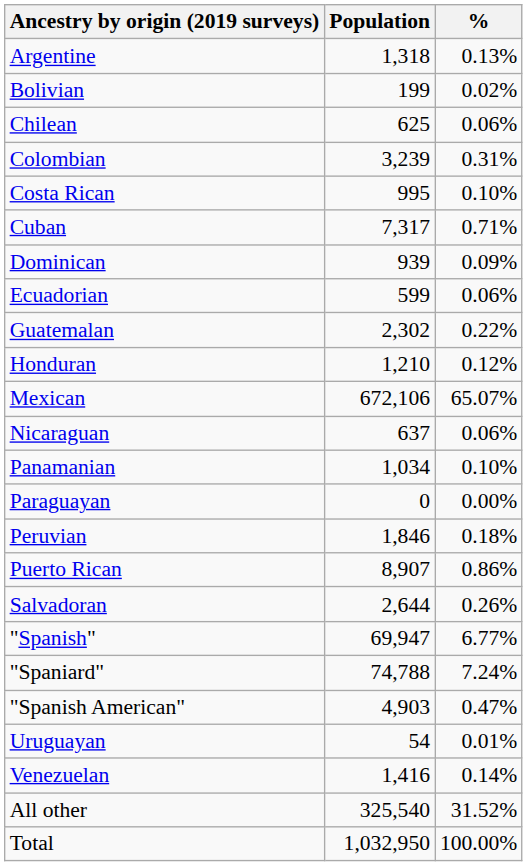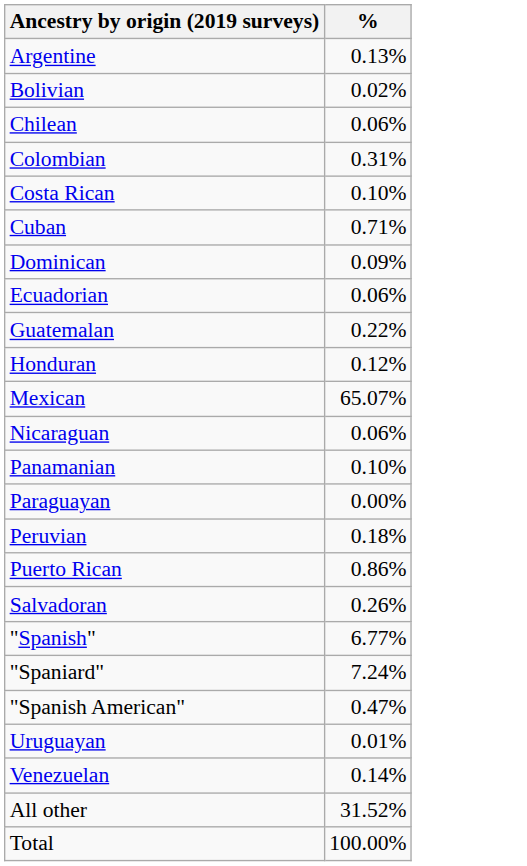- column: Population | 1,318 | 199 | 625 | 3,239 | 995 | 7,317 | 939 | 599 | 2,302 | 1,210 | 672,106 | 637 | 1,034 | 0 | 1,846 | 8,907 | 2,644 | 69,947 | 74,788 | 4,903 | 54 | 1,416 | 325,540 | 1,032,950
